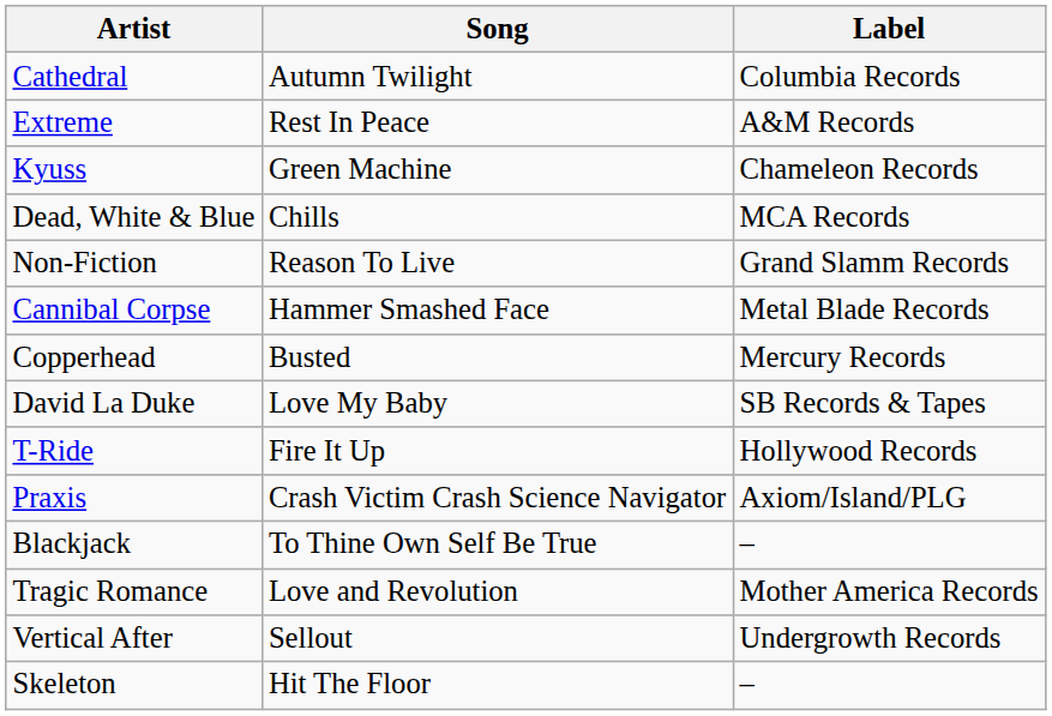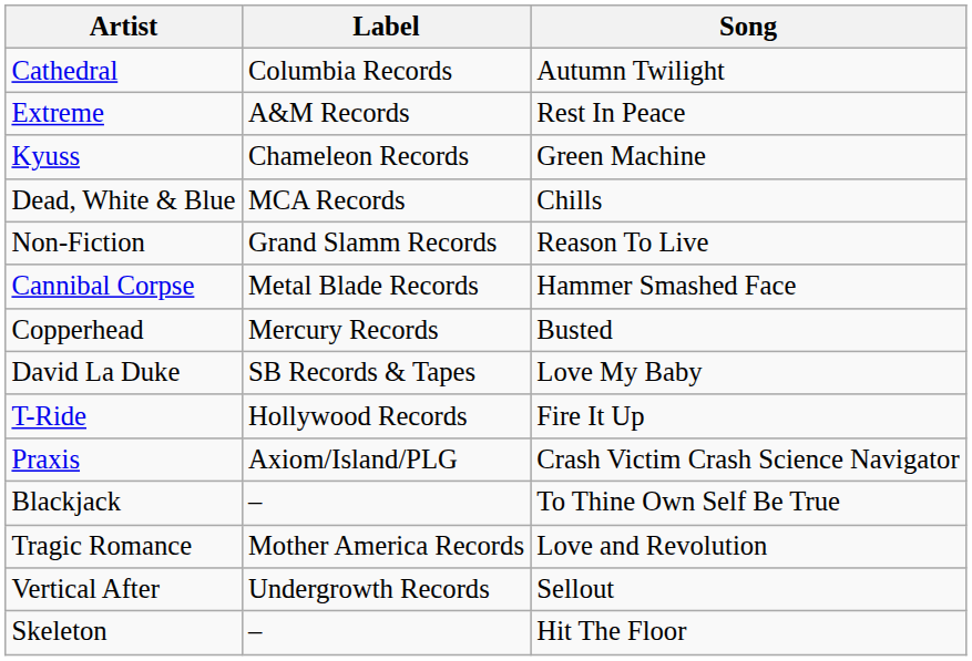columns swapped: Song <-> Label
